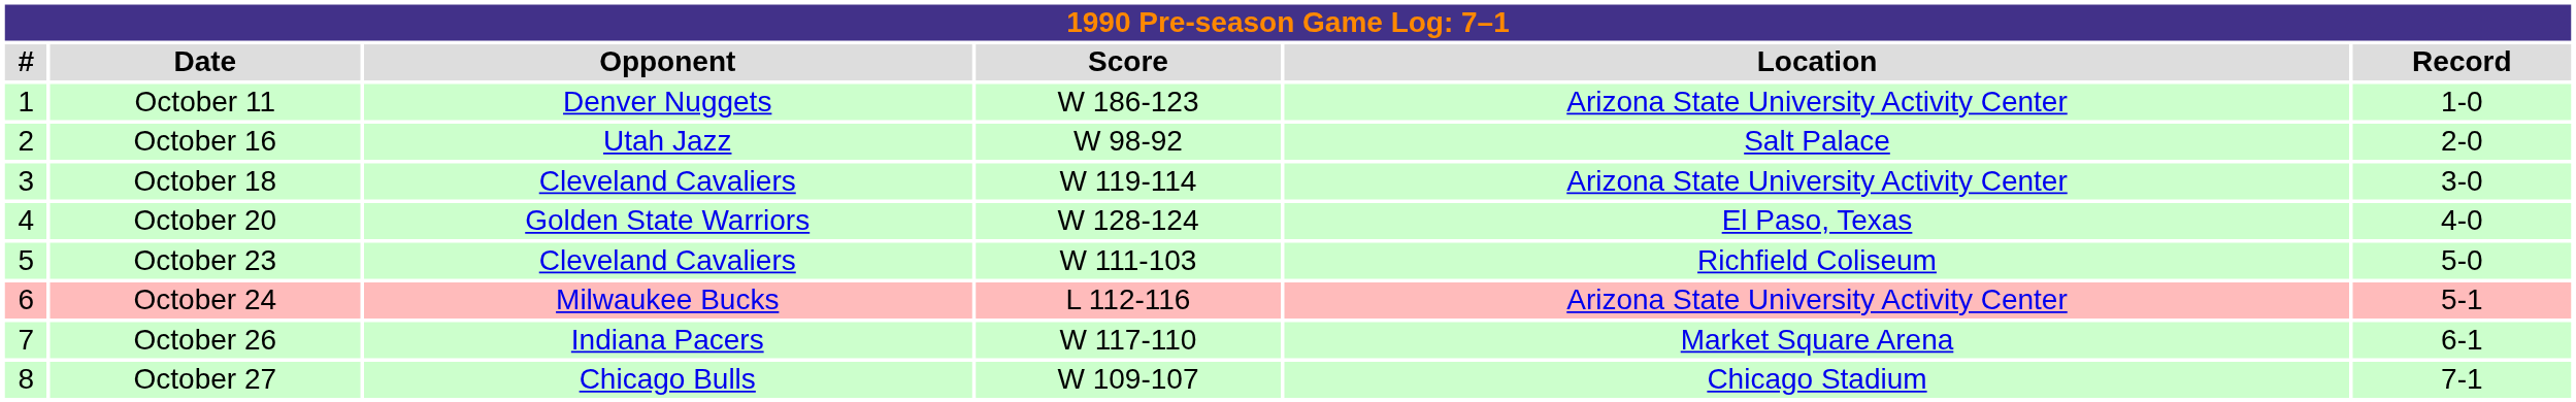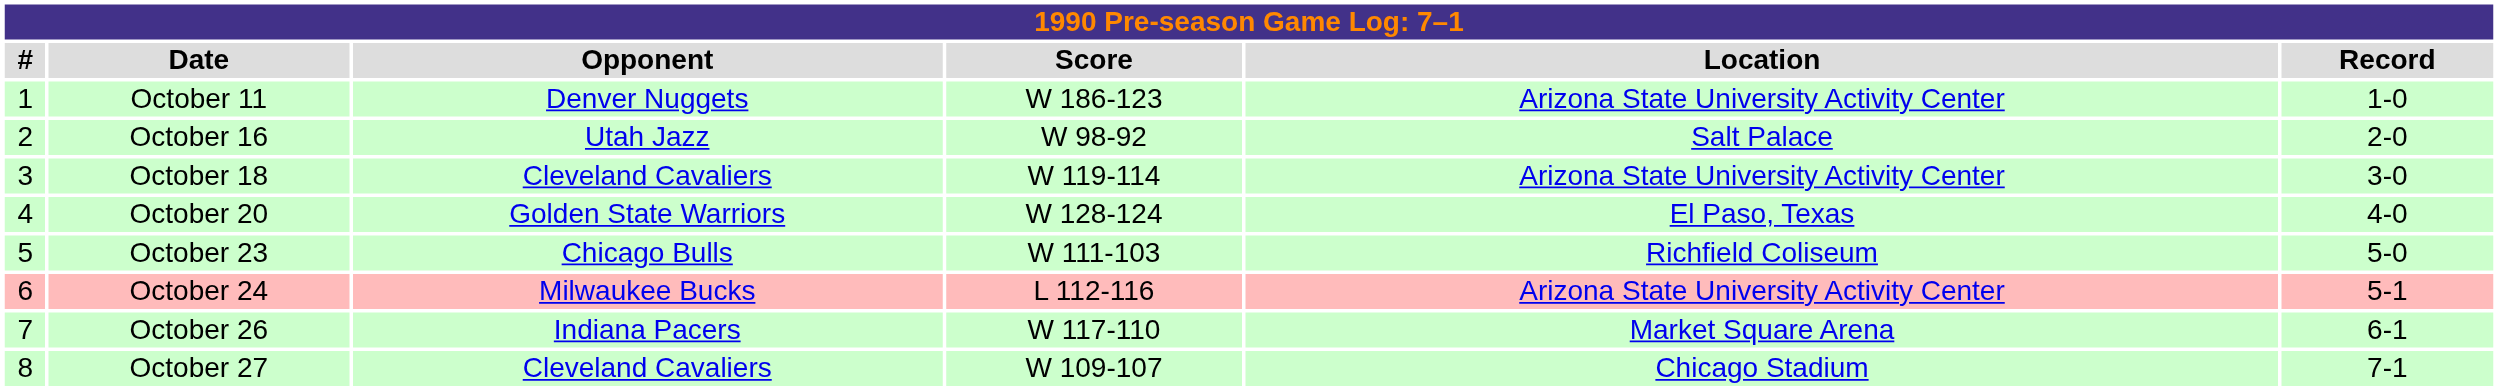October 23 | Opponent: Cleveland Cavaliers -> Chicago Bulls
October 27 | Opponent: Chicago Bulls -> Cleveland Cavaliers
